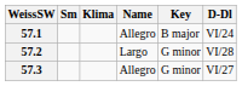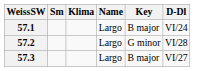57.1 | Name: Allegro -> Largo
57.3 | Name: Allegro -> Largo
57.3 | Key: G minor -> B major
